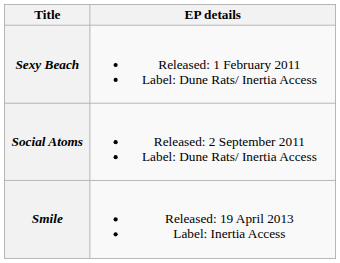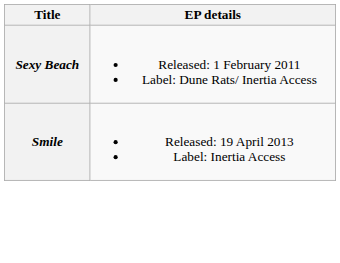- row: Social Atoms | Released: 2 September 2011 Label: Dune Rats/ Inertia Access
